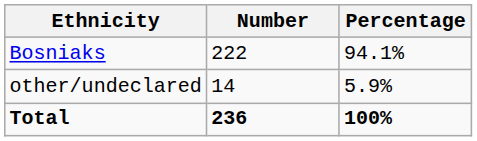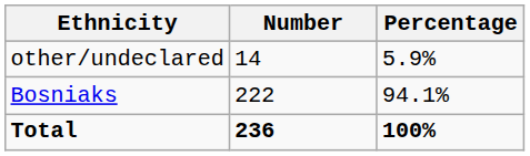rows swapped: Bosniaks <-> other/undeclared
